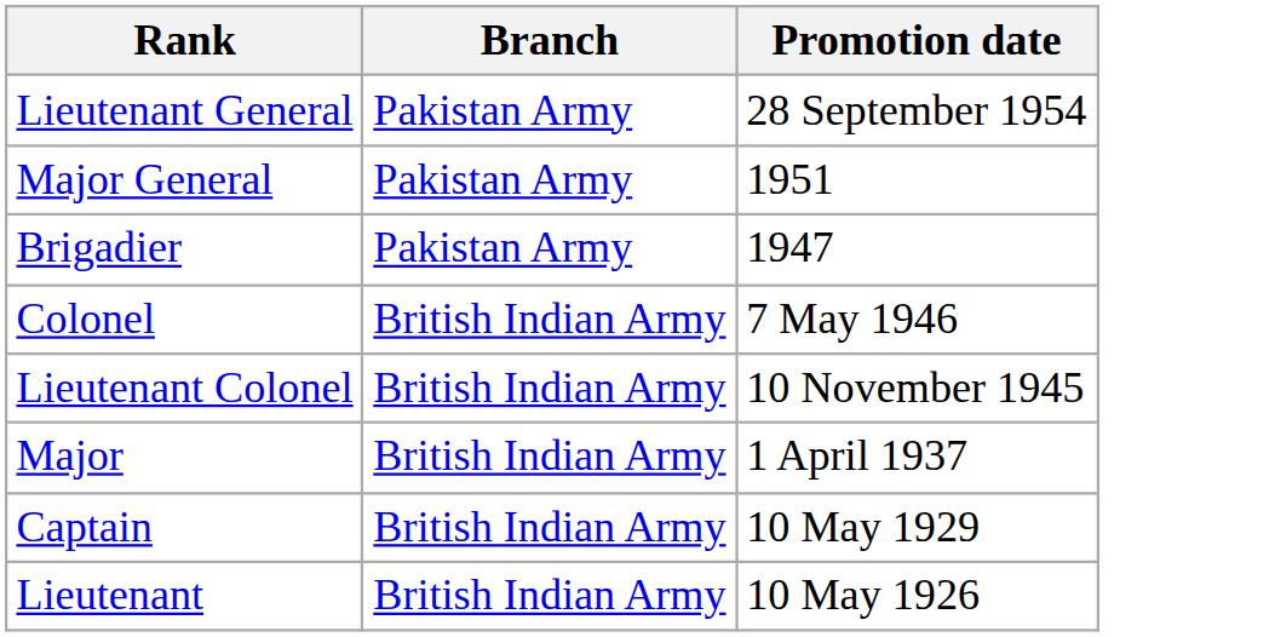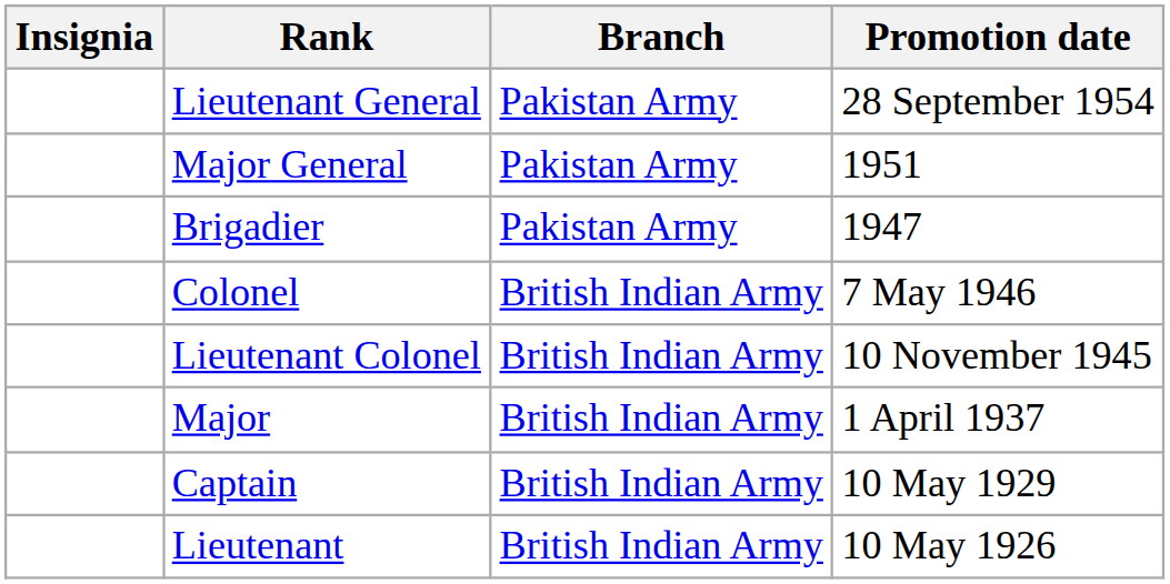+ column: Insignia
